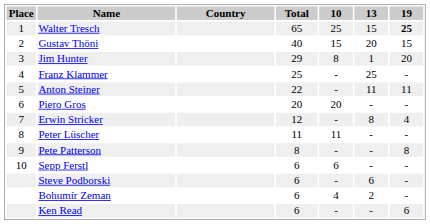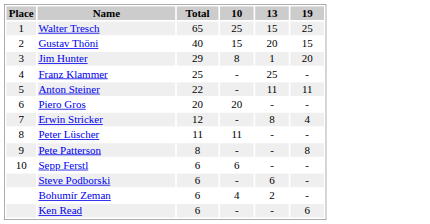- column: Country
Walter Tresch | 19: bold -> normal
